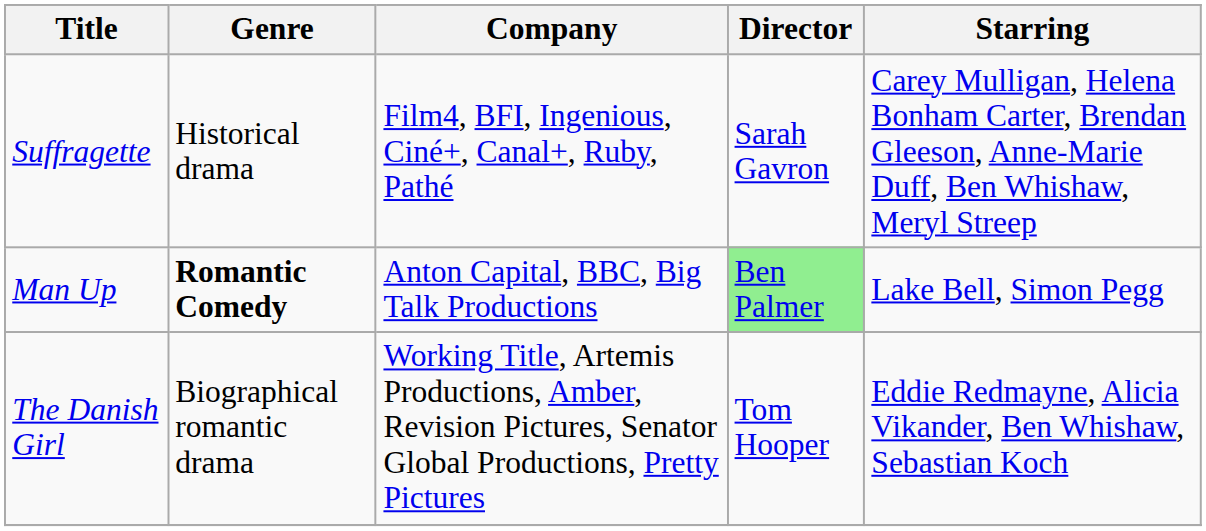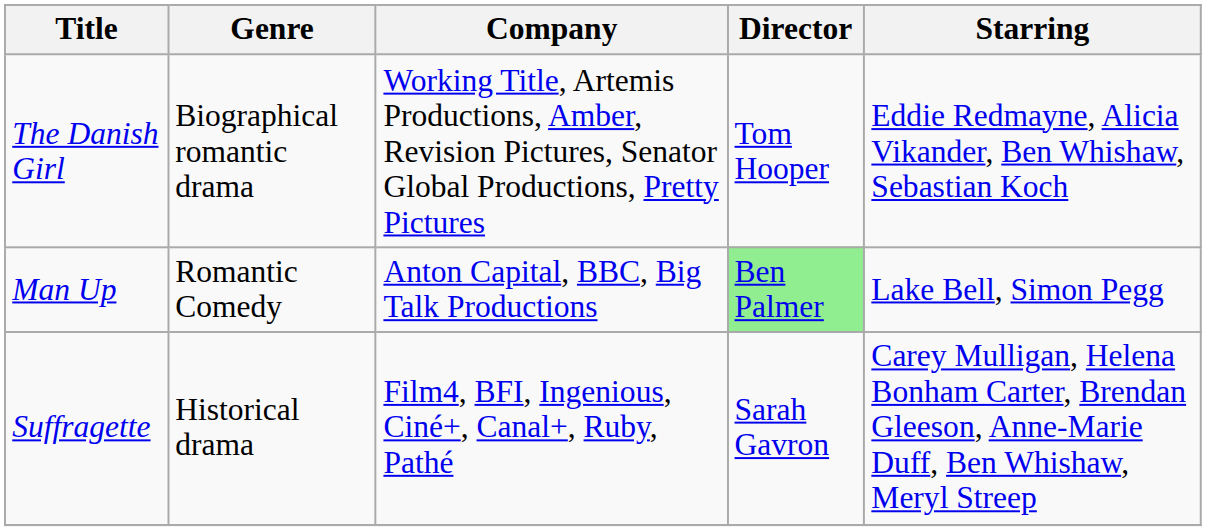rows swapped: The Danish Girl <-> Suffragette
Man Up | Genre: bold -> normal
